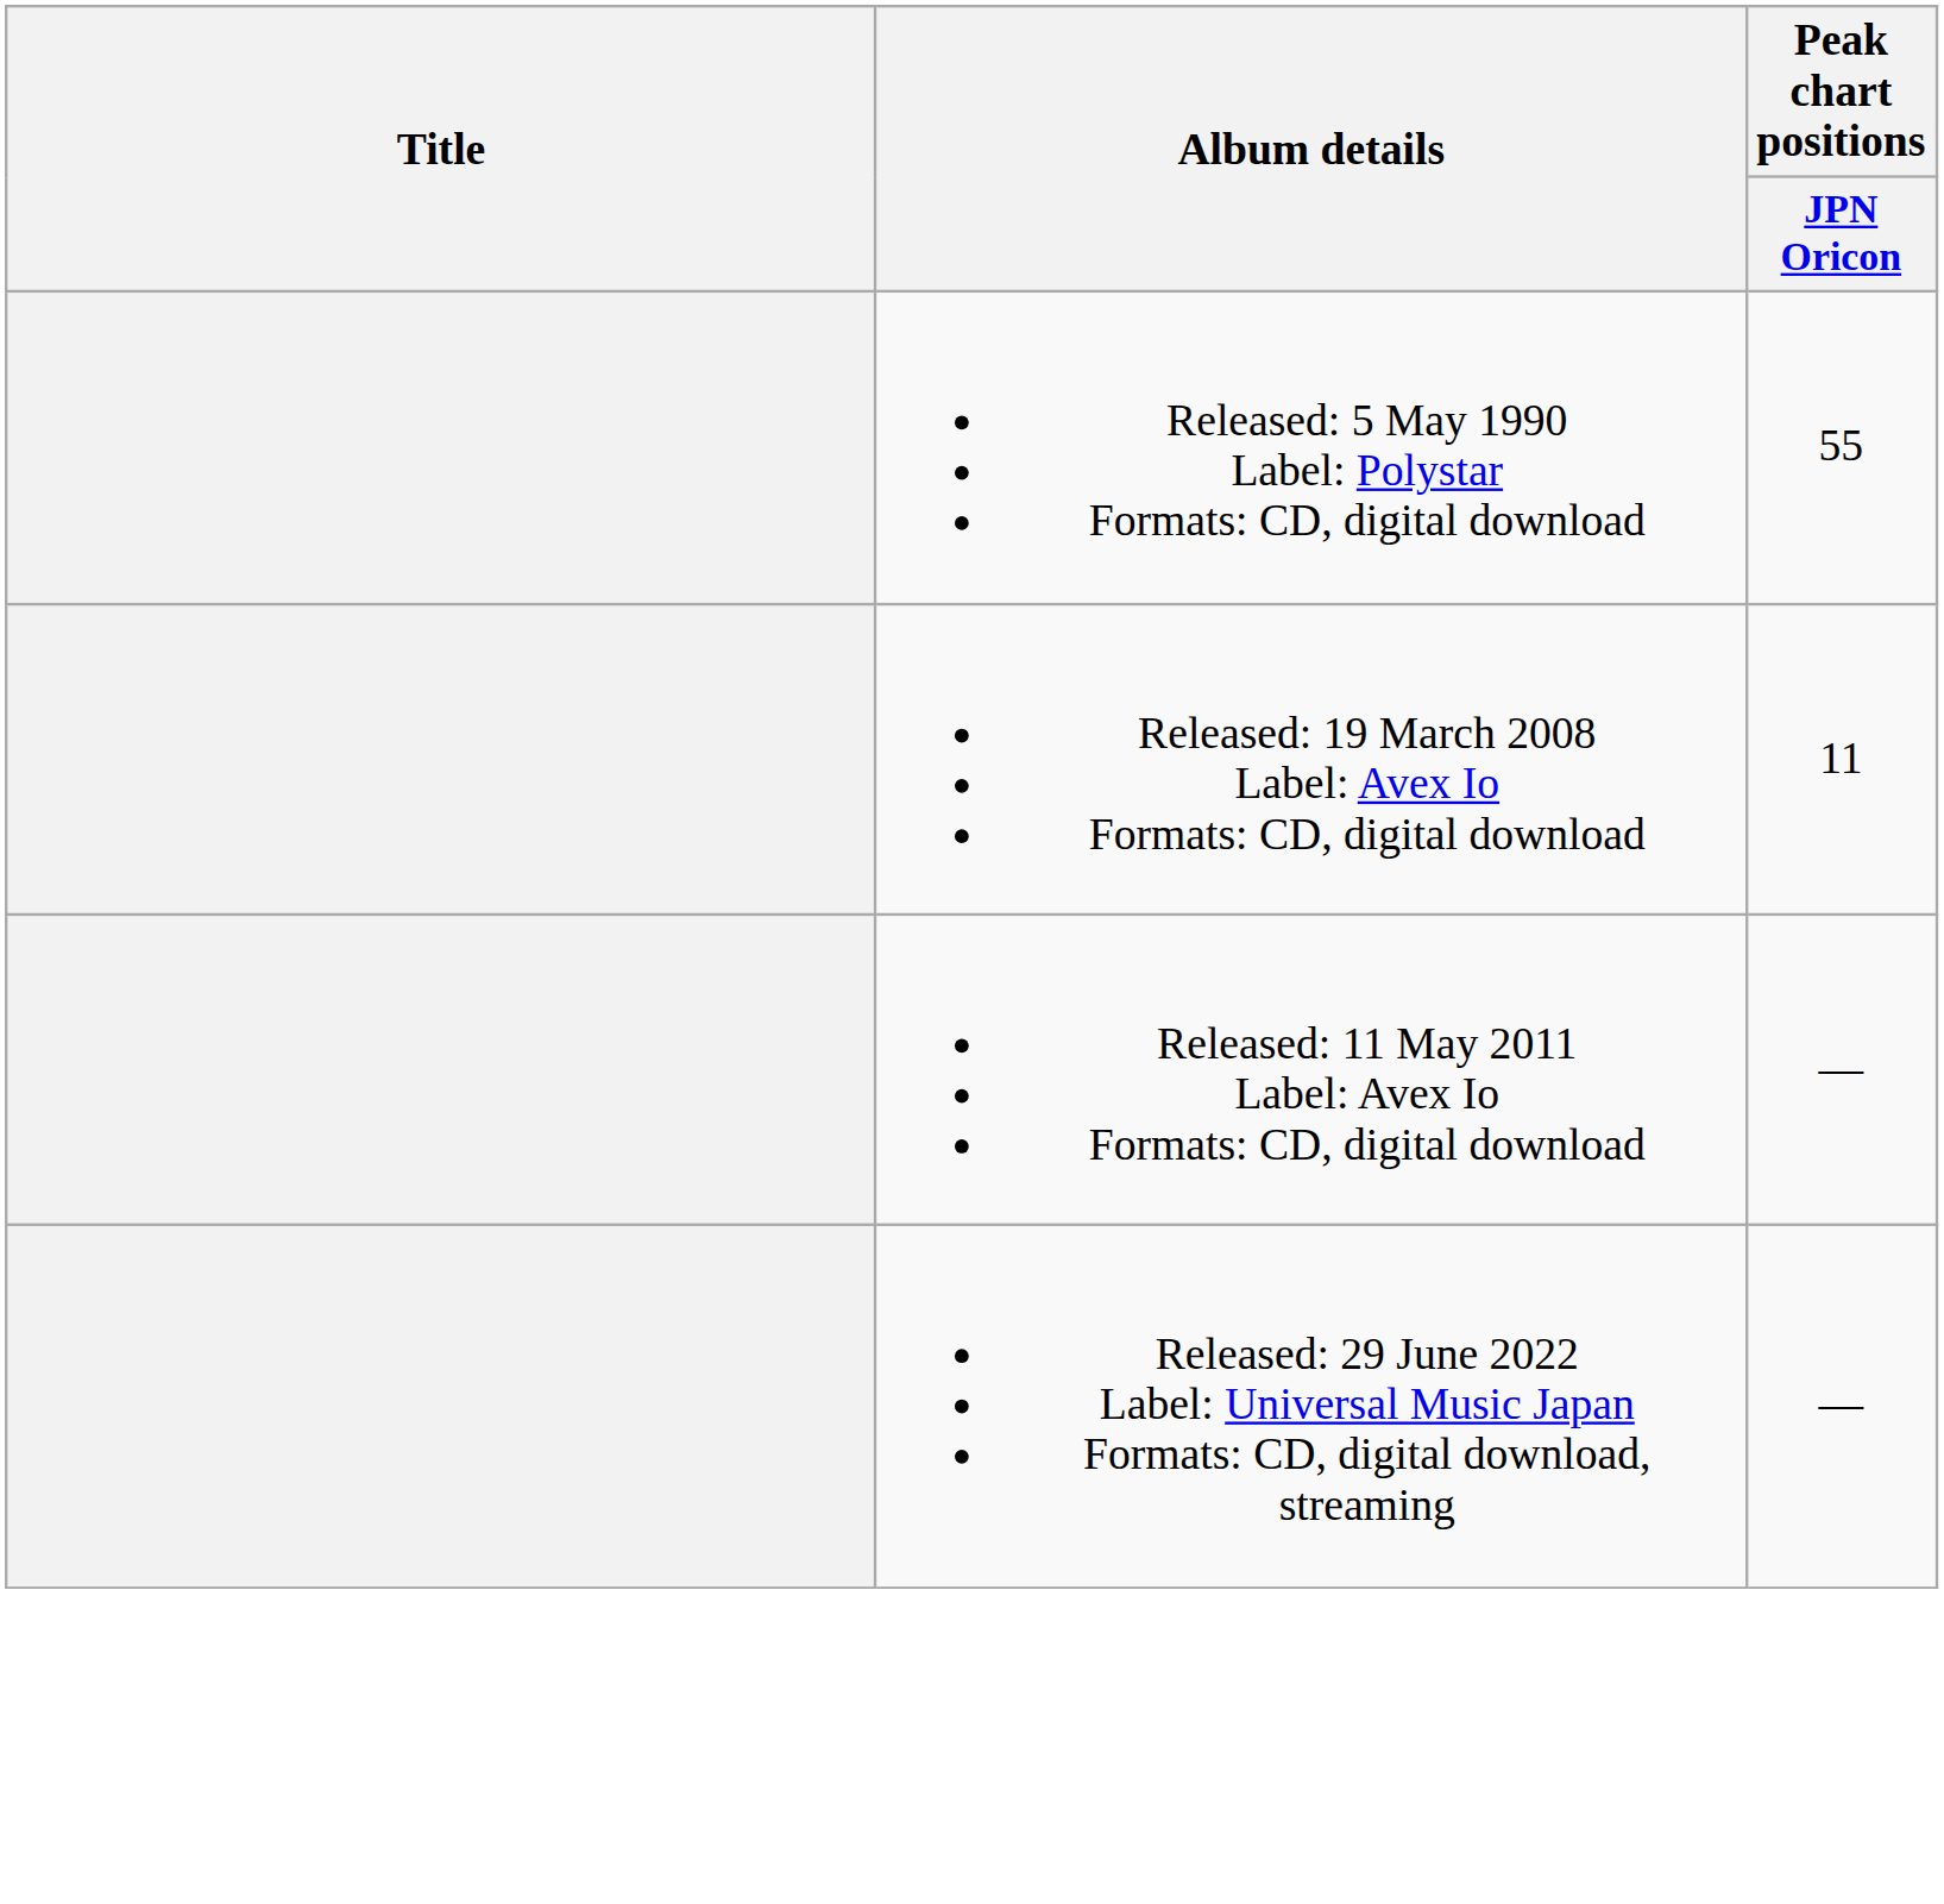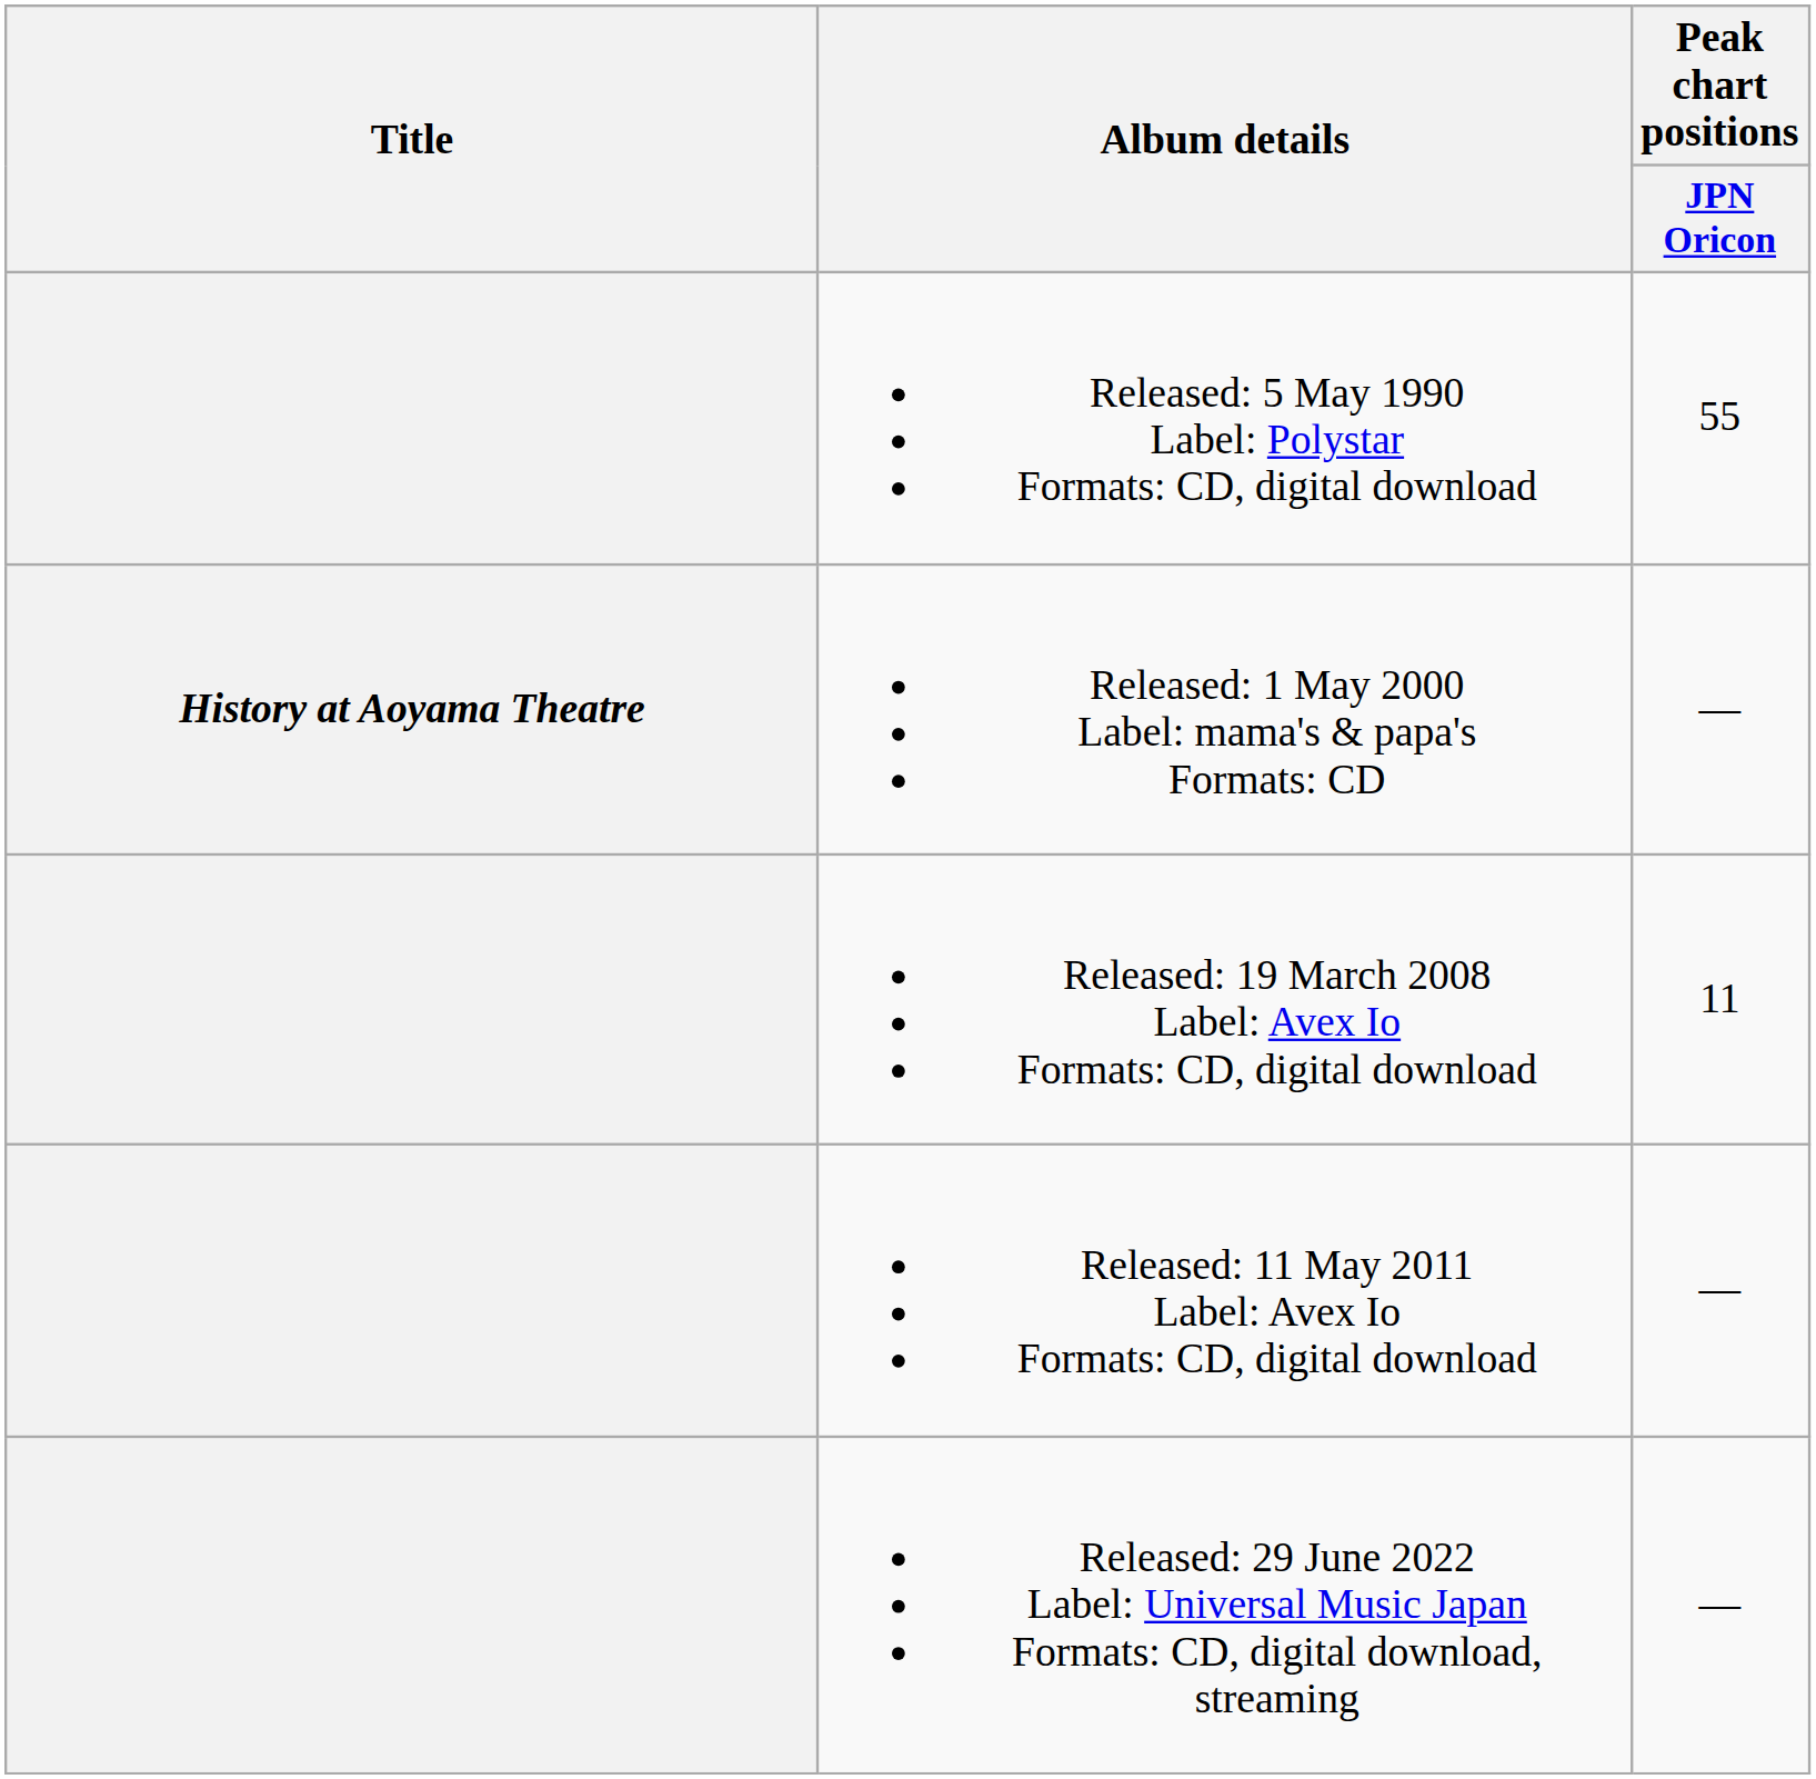+ row: History at Aoyama Theatre | Released: 1 May 2000 Label: mama's & papa's Formats: CD | —
